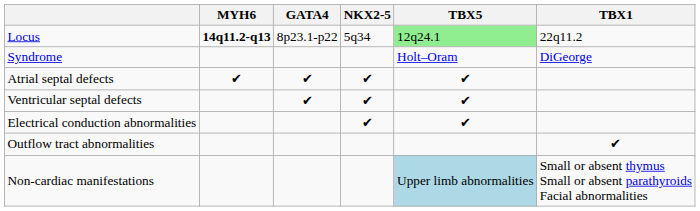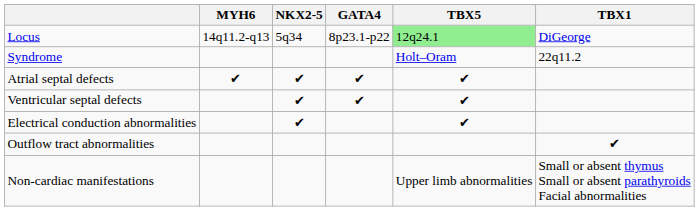columns swapped: GATA4 <-> NKX2-5
Locus | MYH6: bold -> normal
Locus | TBX1: 22q11.2 -> DiGeorge
Syndrome | TBX1: DiGeorge -> 22q11.2
Non-cardiac manifestations | TBX5: lightblue background -> no background
